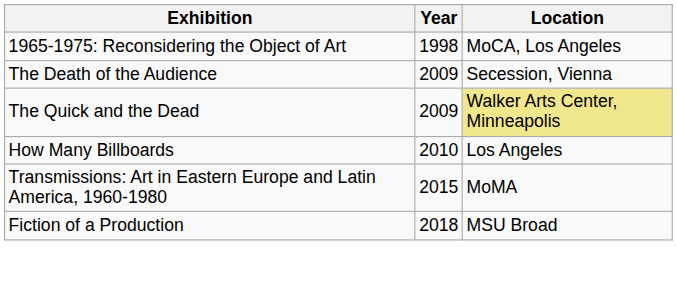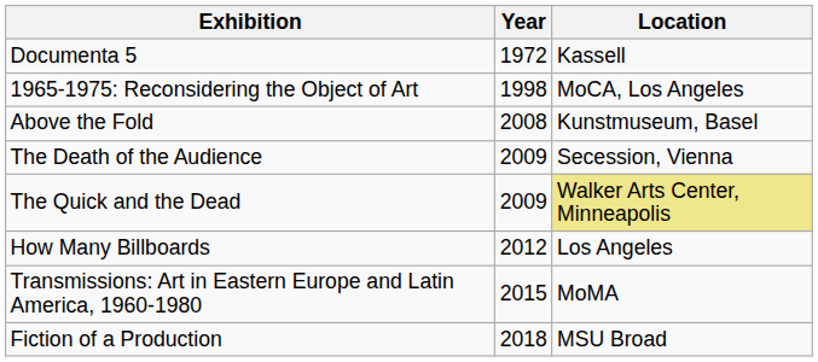+ row: Documenta 5 | 1972 | Kassell
+ row: Above the Fold | 2008 | Kunstmuseum, Basel
How Many Billboards | Year: 2010 -> 2012
